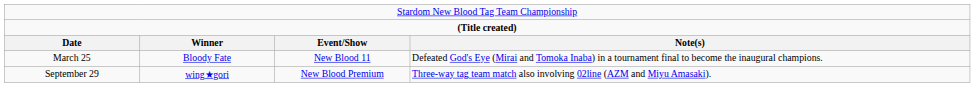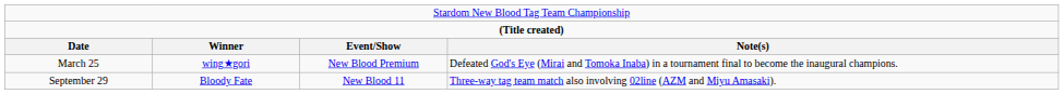March 25 | column 2: Bloody Fate -> wing★gori
March 25 | column 3: New Blood 11 -> New Blood Premium
September 29 | column 2: wing★gori -> Bloody Fate
September 29 | column 3: New Blood Premium -> New Blood 11
